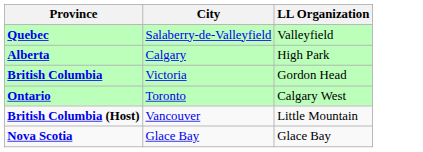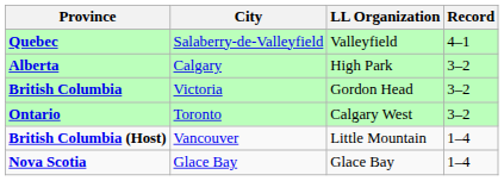+ column: Record | 4–1 | 3–2 | 3–2 | 3–2 | 1–4 | 1–4
